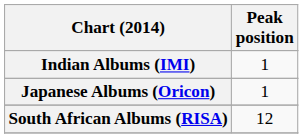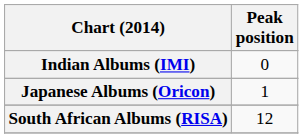Indian Albums (IMI) | Peak position: 1 -> 0
